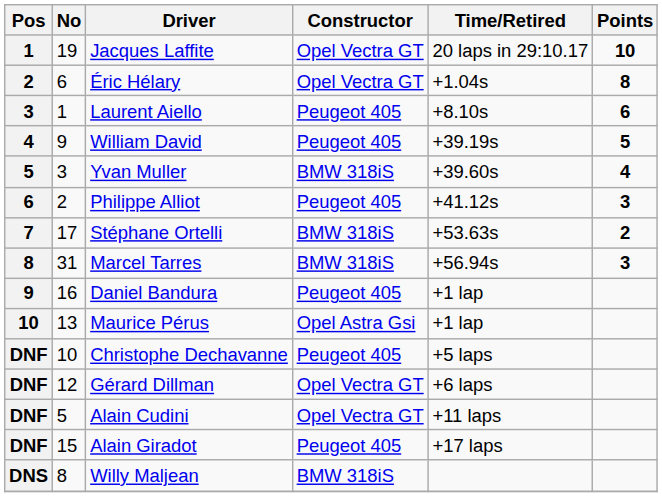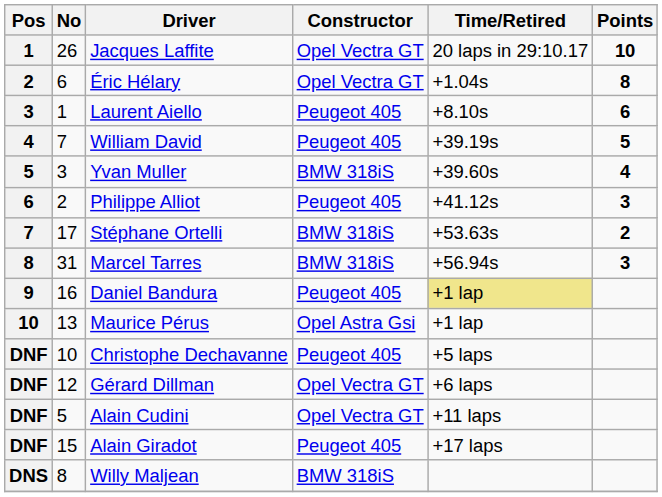Jacques Laffite | No: 19 -> 26
William David | No: 9 -> 7
Daniel Bandura | Time/Retired: no background -> khaki background
